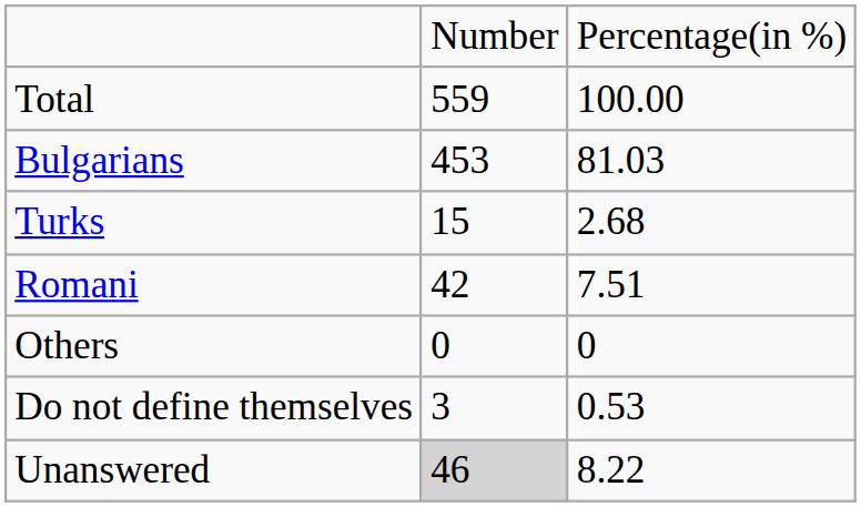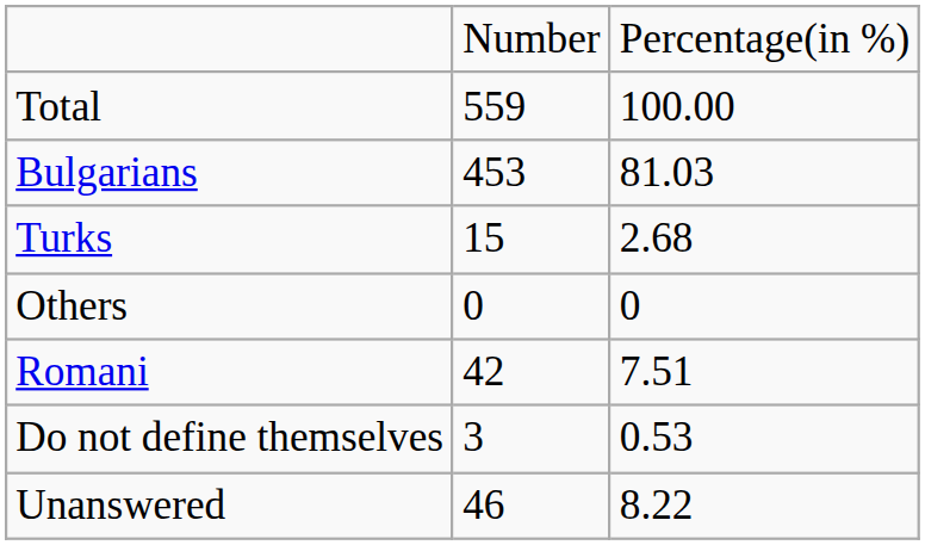rows swapped: Romani <-> Others
Unanswered | column 2: lightgrey background -> no background
